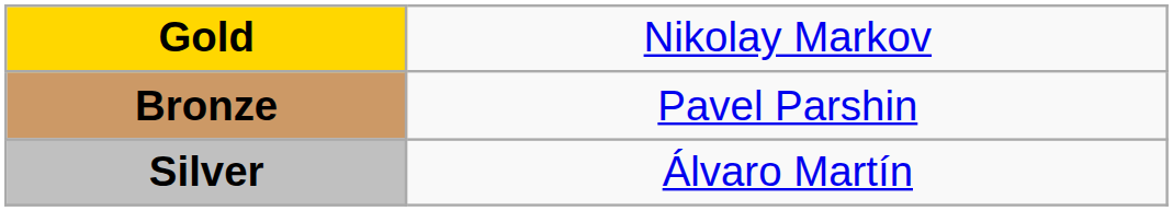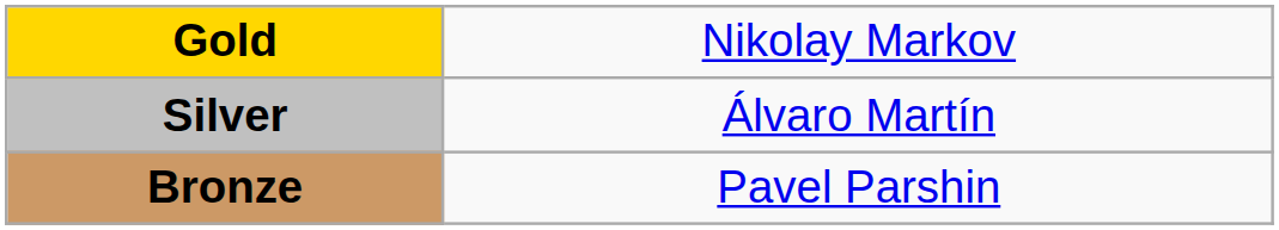rows swapped: Silver <-> Bronze
